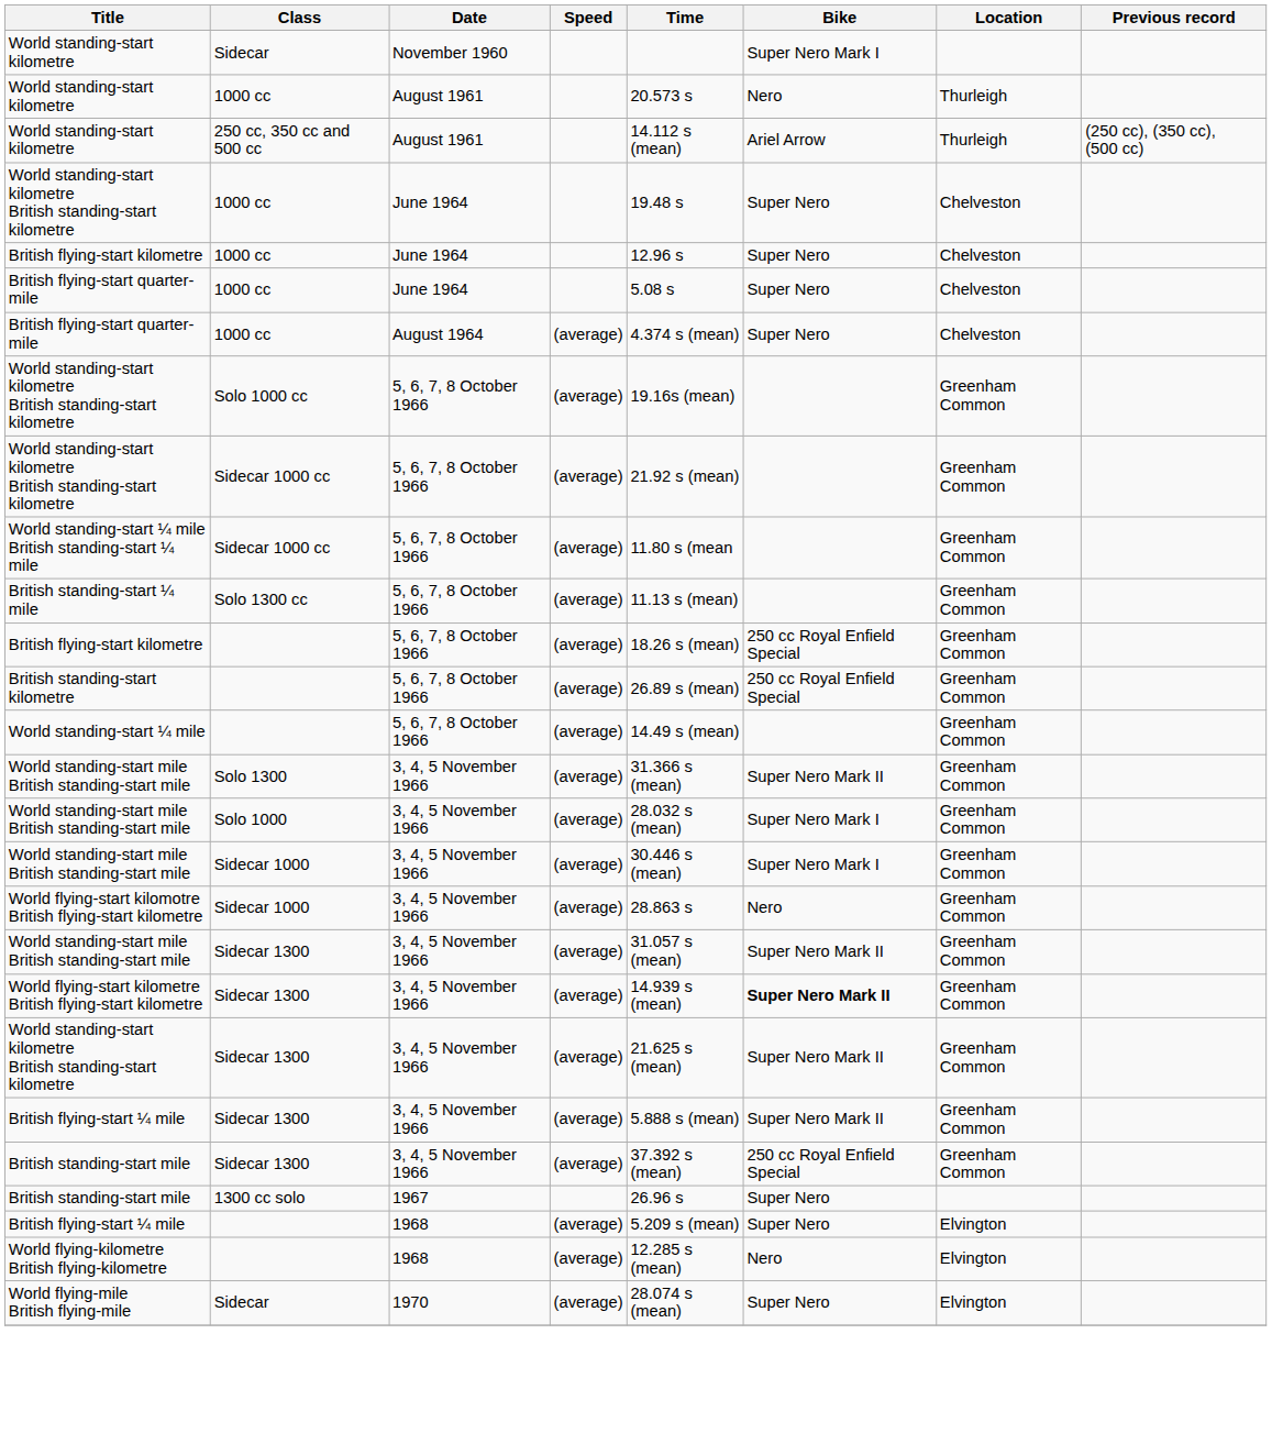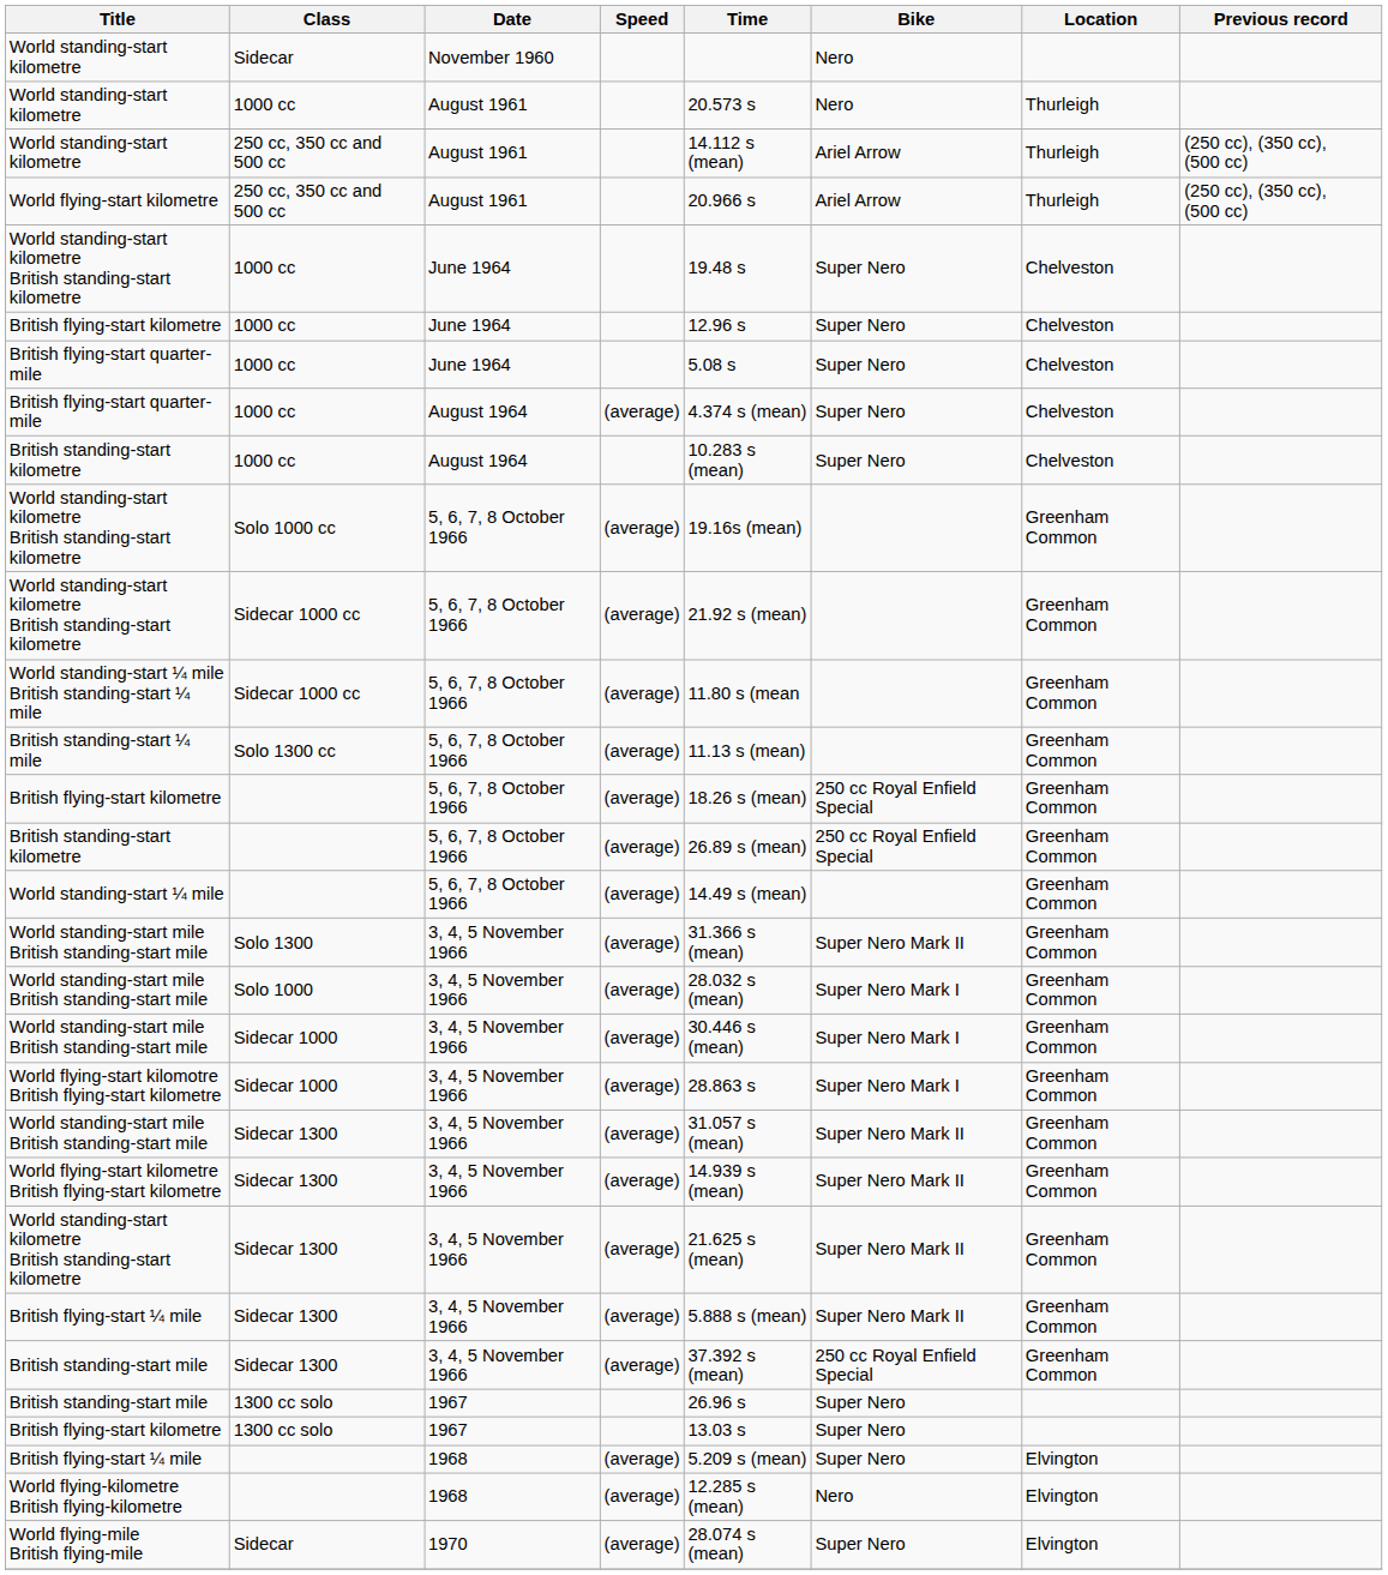World standing-start kilometre / Sidecar | Bike: Super Nero Mark I -> Nero
+ row: World flying-start kilometre | 250 cc, 350 cc and 500 cc | August 1961 | 20.966 s | Ariel Arrow | Thurleigh | (250 cc), (350 cc), (500 cc)
+ row: British standing-start kilometre | 1000 cc | August 1964 | 10.283 s (mean) | Super Nero | Chelveston
World flying-start kilomotre British flying-start kilometre | Bike: Nero -> Super Nero Mark I
World flying-start kilometre British flying-start kilometre | Bike: bold -> normal
+ row: British flying-start kilometre | 1300 cc solo | 1967 | 13.03 s | Super Nero
